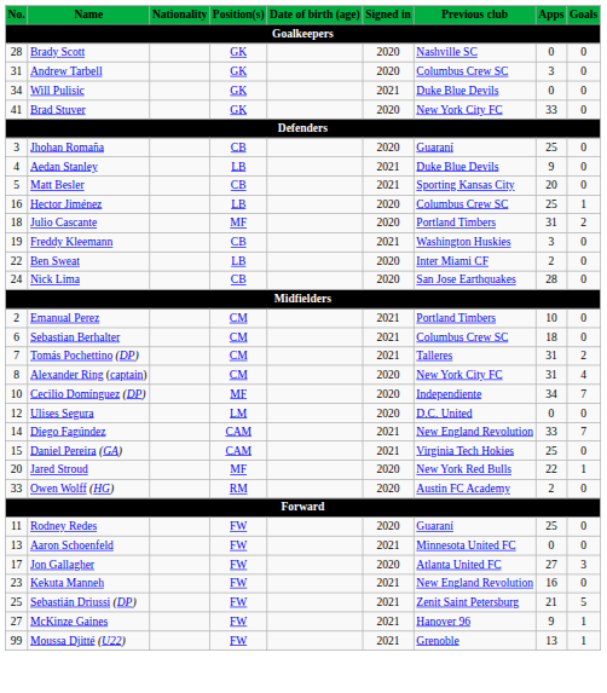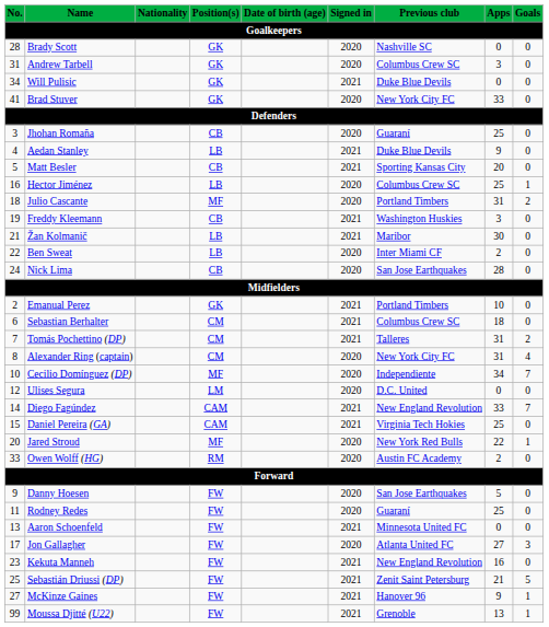+ row: 21 | Žan Kolmanič | LB | 2021 | Maribor | 30 | 0
Emanual Perez | Position(s): CM -> GK
+ row: 9 | Danny Hoesen | FW | 2020 | San Jose Earthquakes | 5 | 0
